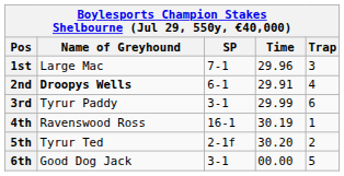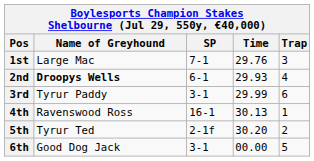1st | Time: 29.96 -> 29.76
2nd | Time: 29.91 -> 29.93
4th | Time: 30.19 -> 30.13
